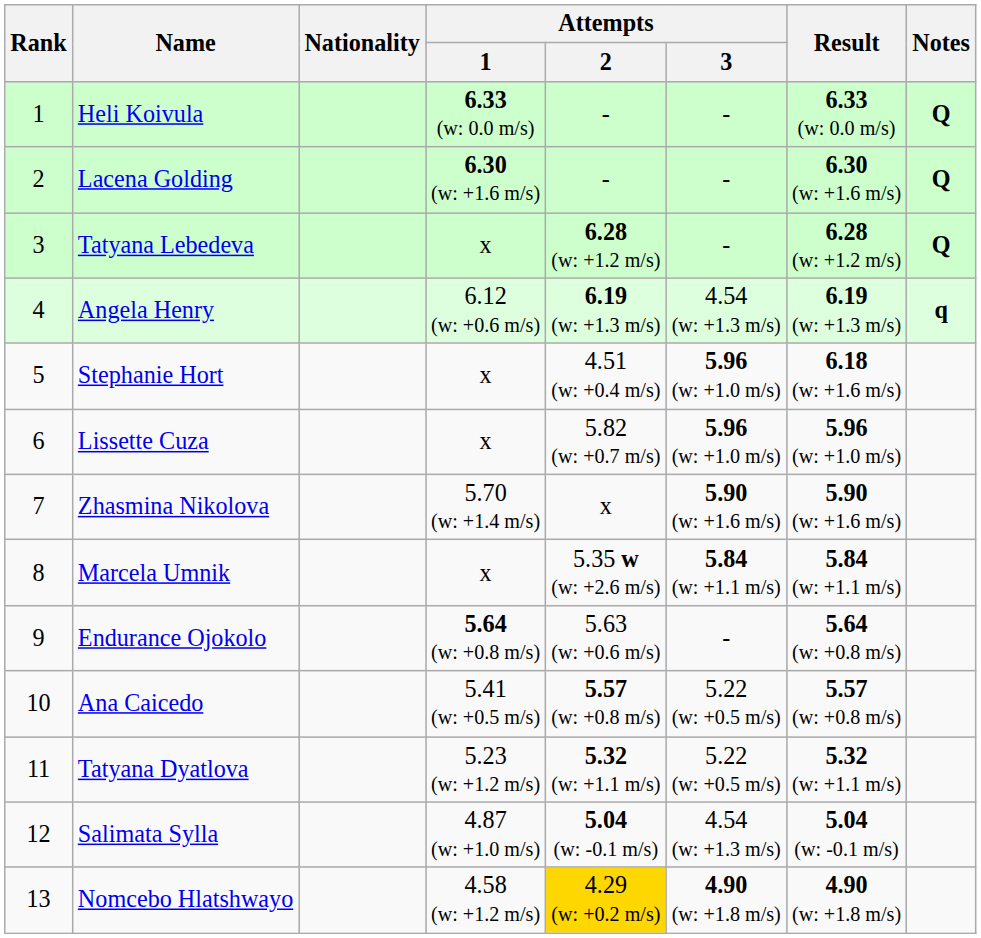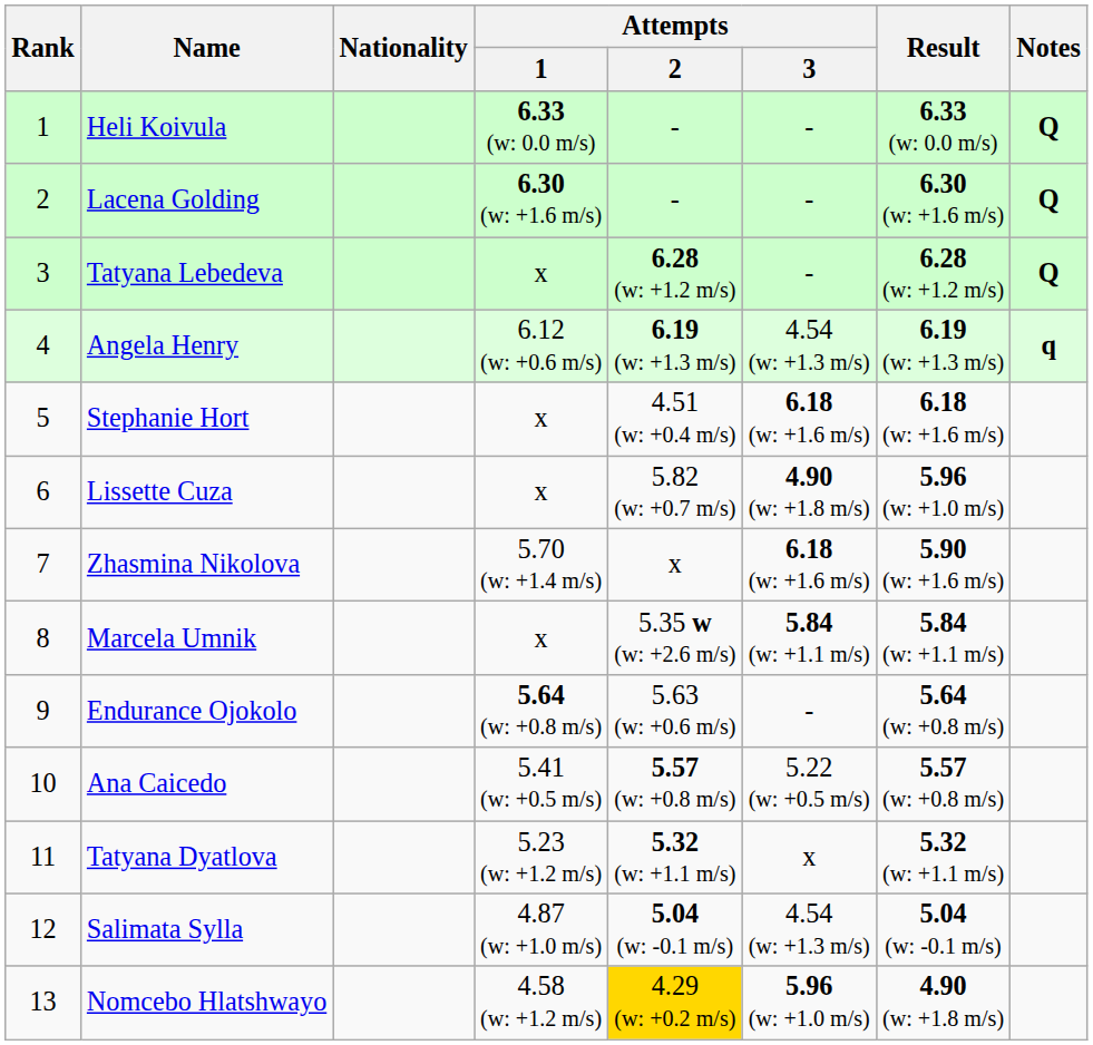Stephanie Hort | Attempts / 3: 5.96 (w: +1.0 m/s) -> 6.18 (w: +1.6 m/s)
Lissette Cuza | Attempts / 3: 5.96 (w: +1.0 m/s) -> 4.90 (w: +1.8 m/s)
Zhasmina Nikolova | Attempts / 3: 5.90 (w: +1.6 m/s) -> 6.18 (w: +1.6 m/s)
Tatyana Dyatlova | Attempts / 3: 5.22 (w: +0.5 m/s) -> x
Nomcebo Hlatshwayo | Attempts / 3: 4.90 (w: +1.8 m/s) -> 5.96 (w: +1.0 m/s)
